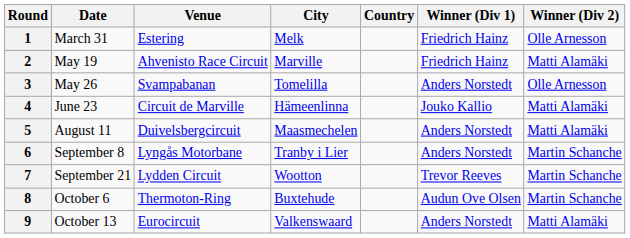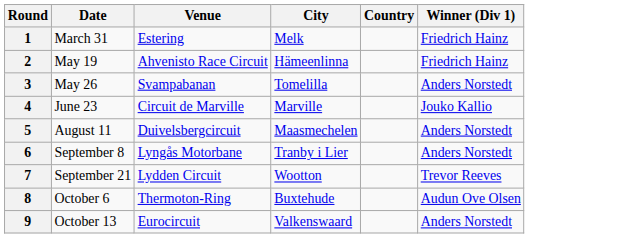- column: Winner (Div 2) | Olle Arnesson | Matti Alamäki | Olle Arnesson | Matti Alamäki | Matti Alamäki | Martin Schanche | Martin Schanche | Martin Schanche | Matti Alamäki
2 | City: Marville -> Hämeenlinna
4 | City: Hämeenlinna -> Marville
